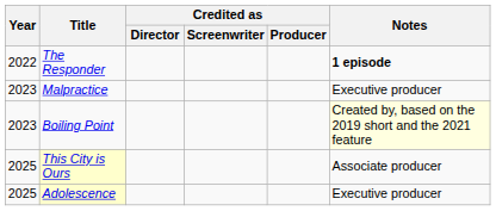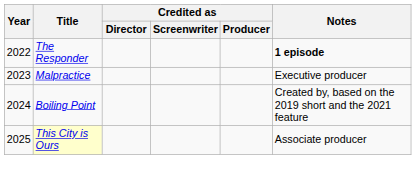Boiling Point | Year: 2023 -> 2024
Boiling Point | Notes: lightyellow background -> no background
- row: 2025 | Adolescence | Executive producer
